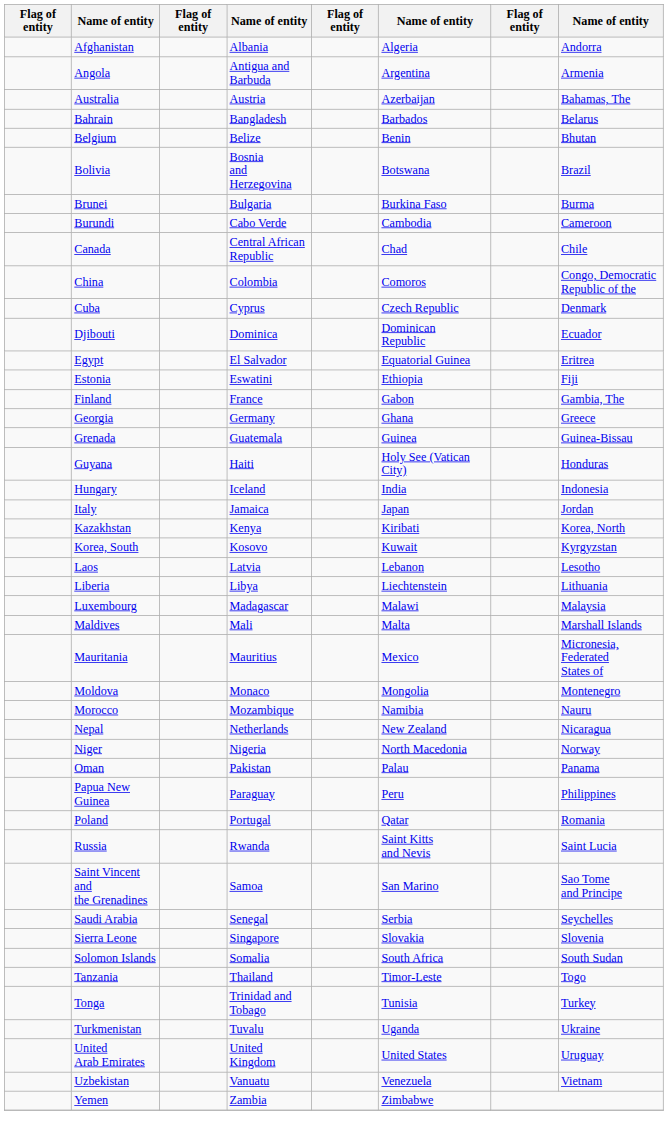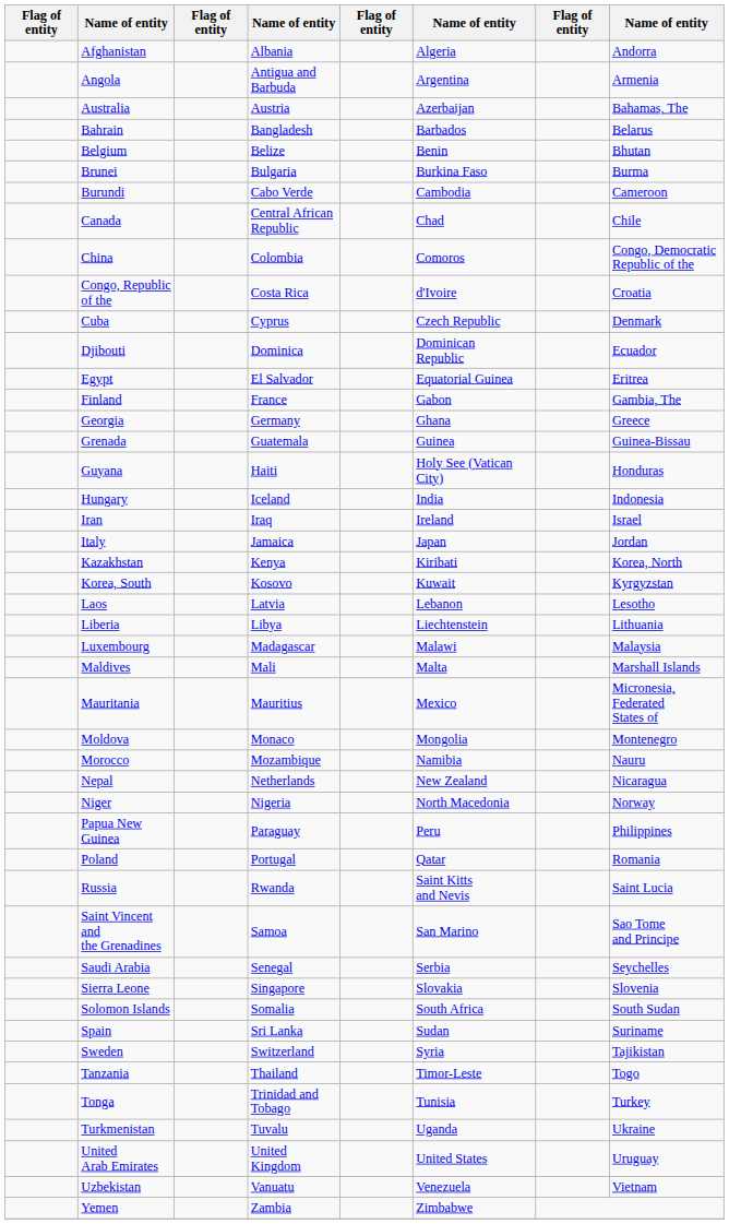- row: Bolivia | Bosnia and Herzegovina | Botswana | Brazil
+ row: Congo, Republic of the | Costa Rica | d'Ivoire | Croatia
- row: Estonia | Eswatini | Ethiopia | Fiji
+ row: Iran | Iraq | Ireland | Israel
- row: Oman | Pakistan | Palau | Panama
+ row: Spain | Sri Lanka | Sudan | Suriname
+ row: Sweden | Switzerland | Syria | Tajikistan
